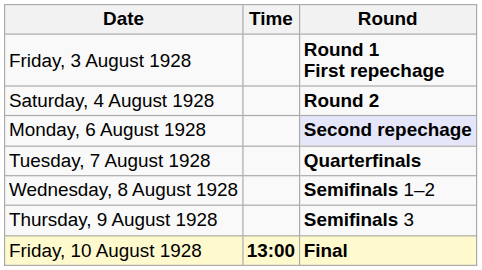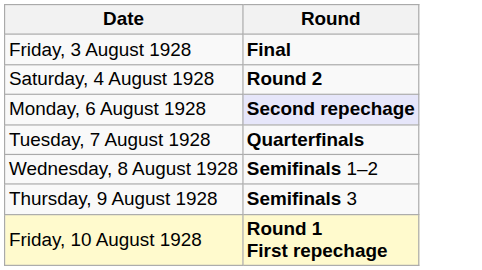- column: Time | 13:00
Friday, 3 August 1928 | Round: Round 1 First repechage -> Final
Friday, 10 August 1928 | Round: Final -> Round 1 First repechage
